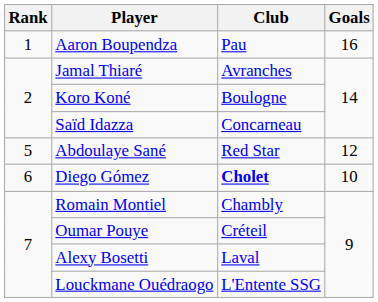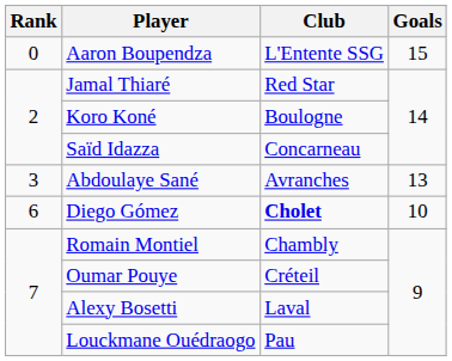Aaron Boupendza | Rank: 1 -> 0
Aaron Boupendza | Club: Pau -> L'Entente SSG
Aaron Boupendza | Goals: 16 -> 15
Jamal Thiaré | Club: Avranches -> Red Star
Abdoulaye Sané | Rank: 5 -> 3
Abdoulaye Sané | Club: Red Star -> Avranches
Abdoulaye Sané | Goals: 12 -> 13
Louckmane Ouédraogo | Club: L'Entente SSG -> Pau
